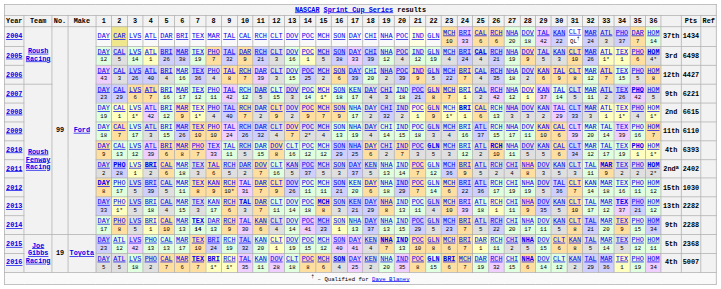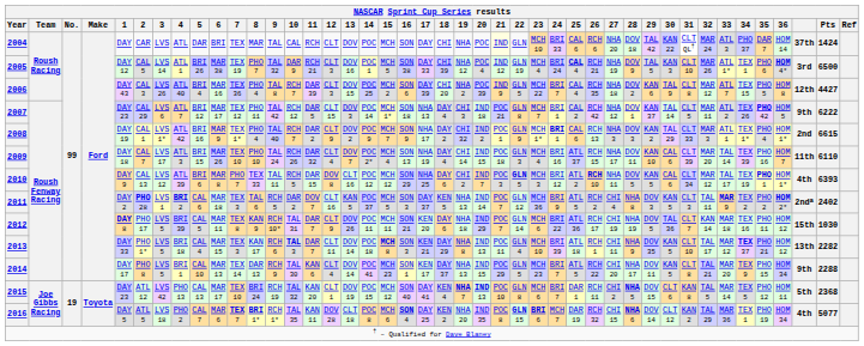2004 | 2: khaki background -> no background
2004 | Pts: 1434 -> 1424
2005 | Pts: 6498 -> 6500
2007 | 5: BRI 16 -> BRI 12
2007 | 17: KEN 17 -> NHA 13
2007 | Pts: 6221 -> 6222
2008 | 5: BRI 12 -> BRI 16
2014 | 7: bold -> normal
2014 | 17: NHA 13 -> KEN 17
2016 | Pts: 5007 -> 5077
